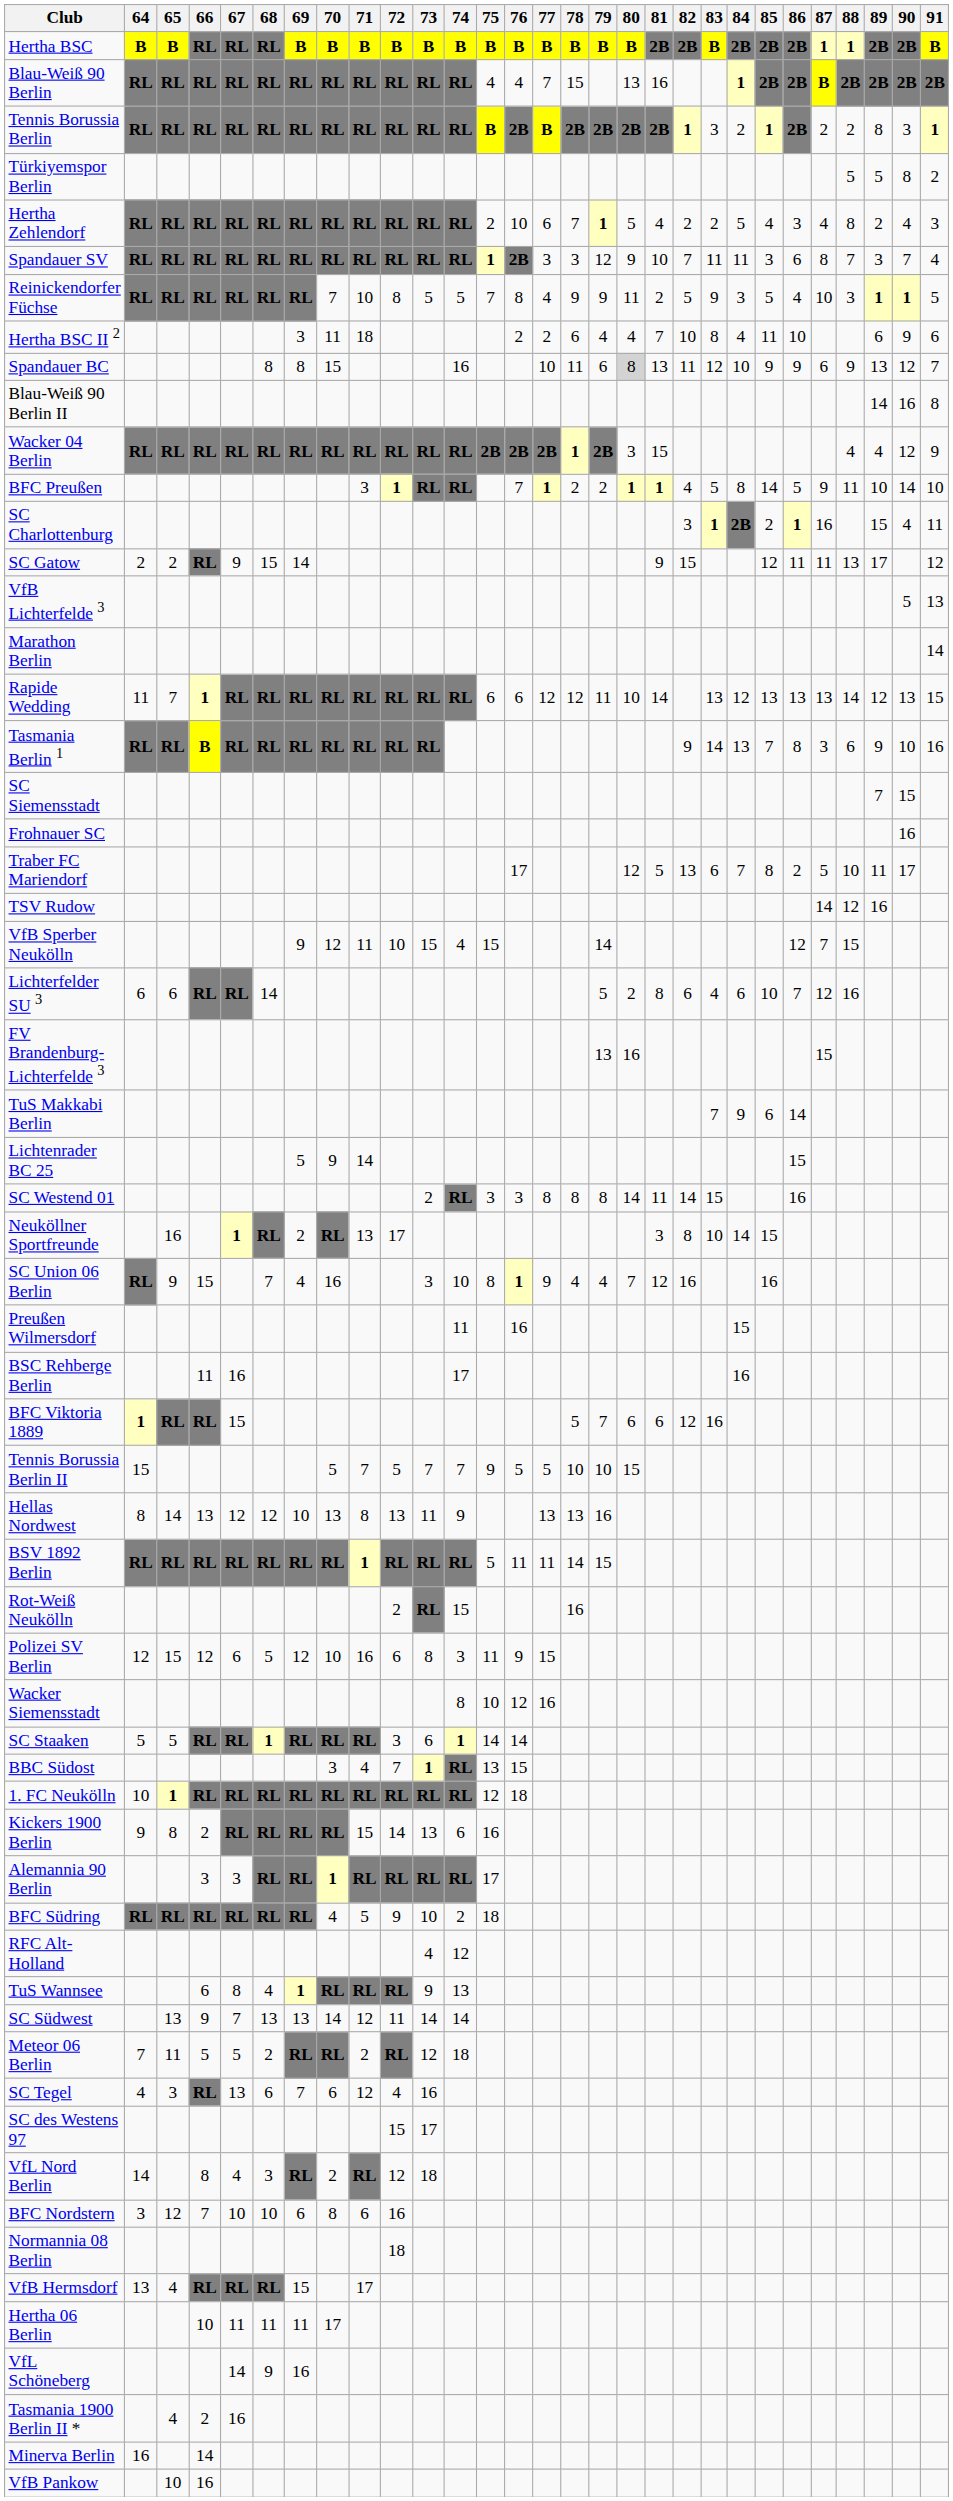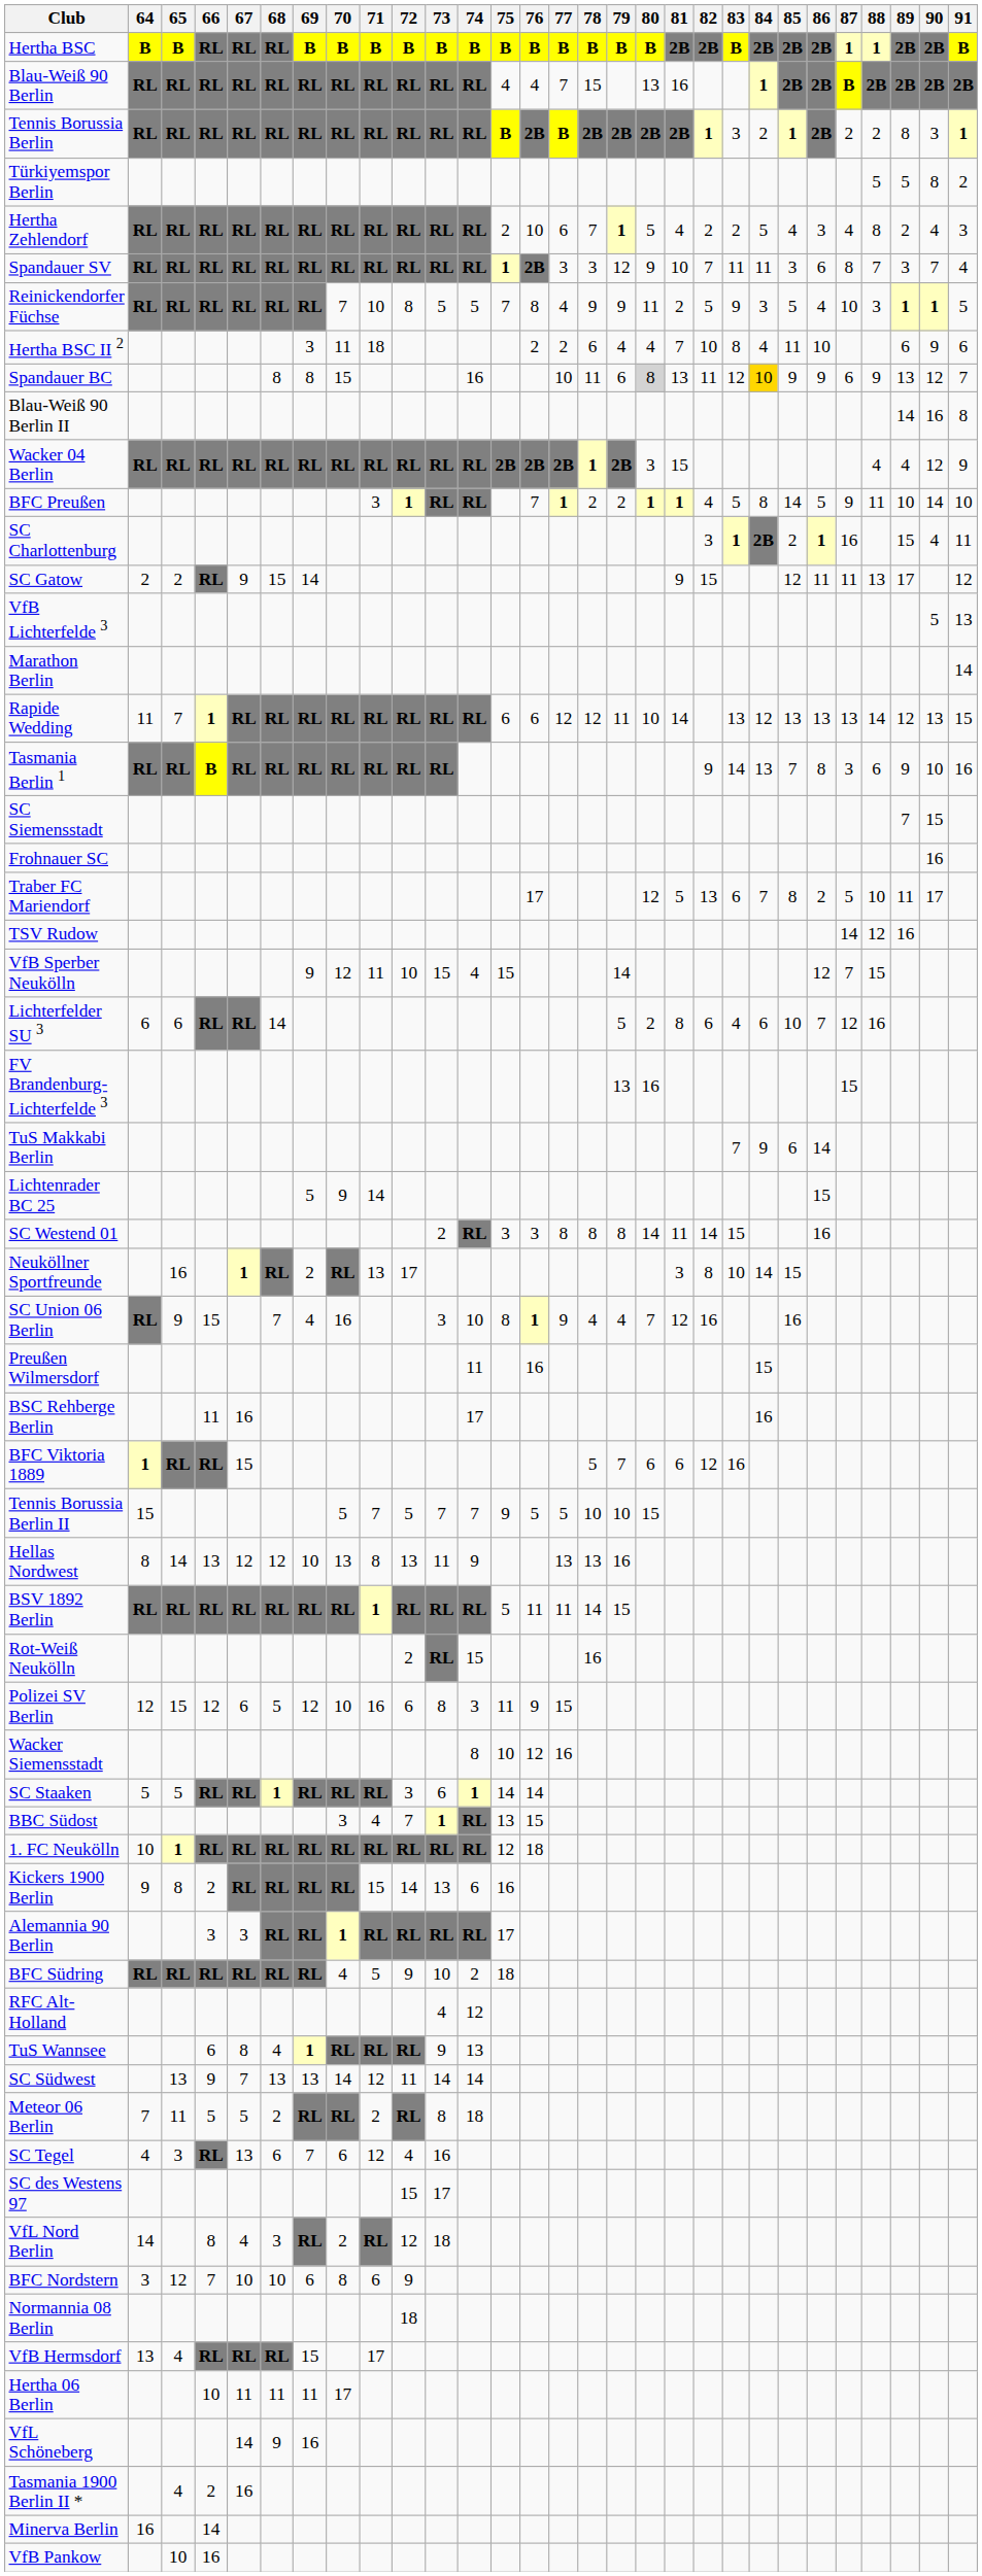Spandauer BC | 84: no background -> gold background
Meteor 06 Berlin | 73: 12 -> 8
BFC Nordstern | 72: 16 -> 9
